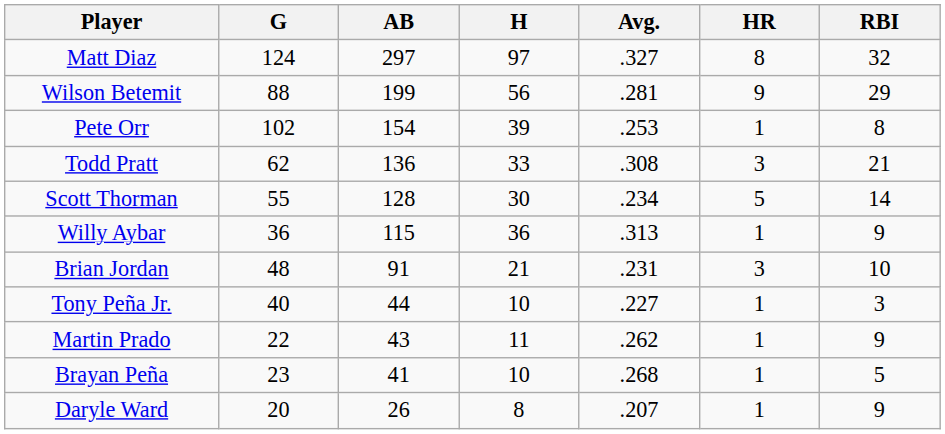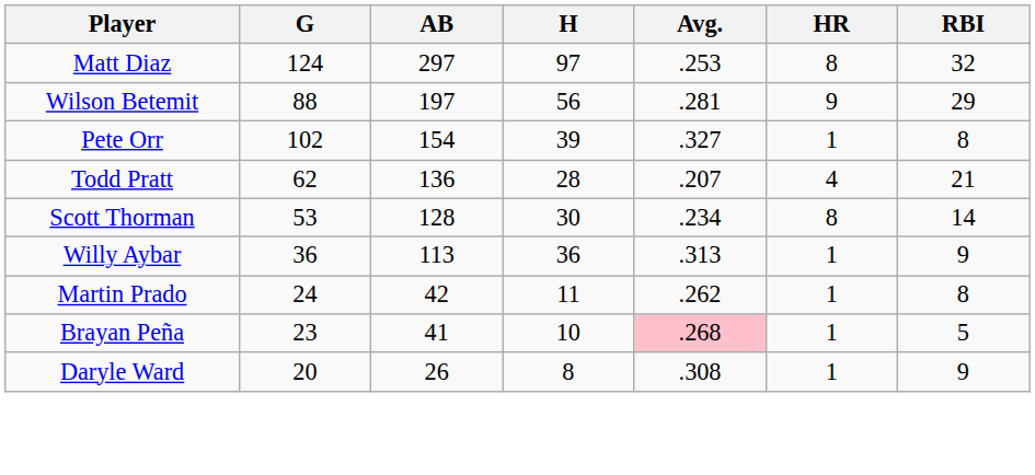Matt Diaz | Avg.: .327 -> .253
Wilson Betemit | AB: 199 -> 197
Pete Orr | Avg.: .253 -> .327
Todd Pratt | H: 33 -> 28
Todd Pratt | Avg.: .308 -> .207
Todd Pratt | HR: 3 -> 4
Scott Thorman | G: 55 -> 53
Scott Thorman | HR: 5 -> 8
Willy Aybar | AB: 115 -> 113
- row: Brian Jordan | 48 | 91 | 21 | .231 | 3 | 10
- row: Tony Peña Jr. | 40 | 44 | 10 | .227 | 1 | 3
Martin Prado | G: 22 -> 24
Martin Prado | AB: 43 -> 42
Martin Prado | RBI: 9 -> 8
Brayan Peña | Avg.: no background -> pink background
Daryle Ward | Avg.: .207 -> .308
